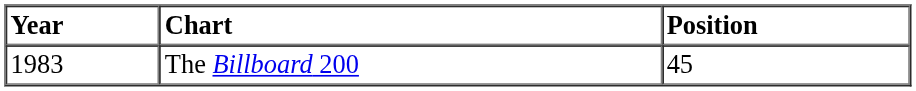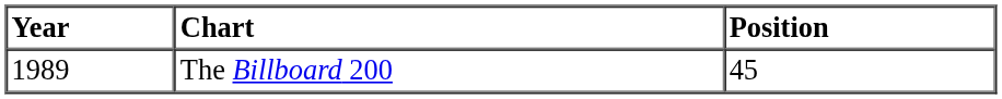The Billboard 200 | Year: 1983 -> 1989
